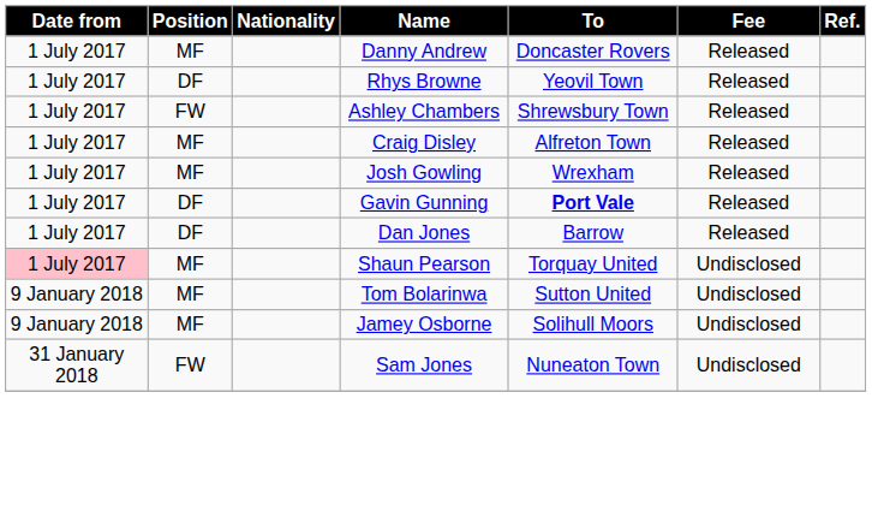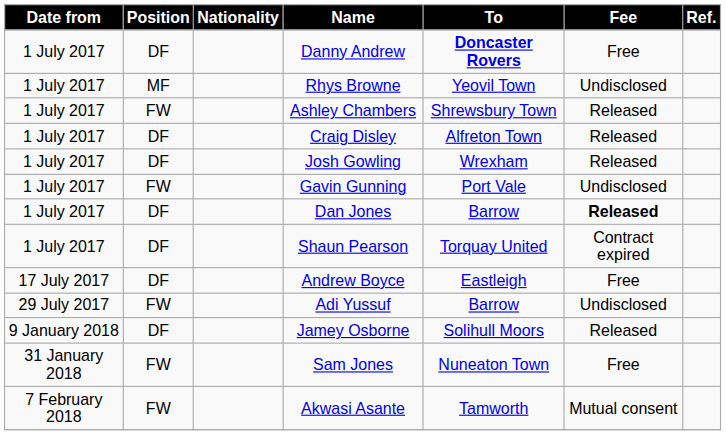Danny Andrew | Position: MF -> DF
Danny Andrew | To: normal -> bold
Danny Andrew | Fee: Released -> Free
Rhys Browne | Position: DF -> MF
Rhys Browne | Fee: Released -> Undisclosed
Craig Disley | Position: MF -> DF
Josh Gowling | Position: MF -> DF
Gavin Gunning | Position: DF -> FW
Gavin Gunning | To: bold -> normal
Gavin Gunning | Fee: Released -> Undisclosed
Dan Jones | Fee: normal -> bold
Shaun Pearson | Date from: pink background -> no background
Shaun Pearson | Position: MF -> DF
Shaun Pearson | Fee: Undisclosed -> Contract expired
+ row: 17 July 2017 | DF | Andrew Boyce | Eastleigh | Free
+ row: 29 July 2017 | FW | Adi Yussuf | Barrow | Undisclosed
- row: 9 January 2018 | MF | Tom Bolarinwa | Sutton United | Undisclosed
Jamey Osborne | Position: MF -> DF
Jamey Osborne | Fee: Undisclosed -> Released
Sam Jones | Fee: Undisclosed -> Free
+ row: 7 February 2018 | FW | Akwasi Asante | Tamworth | Mutual consent
